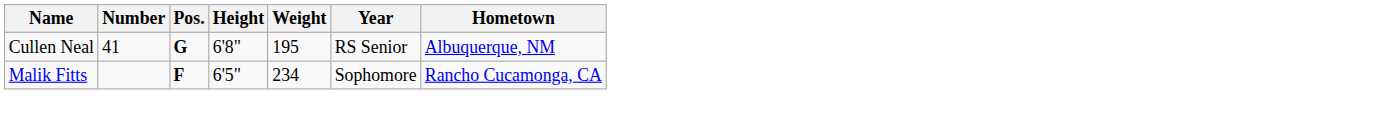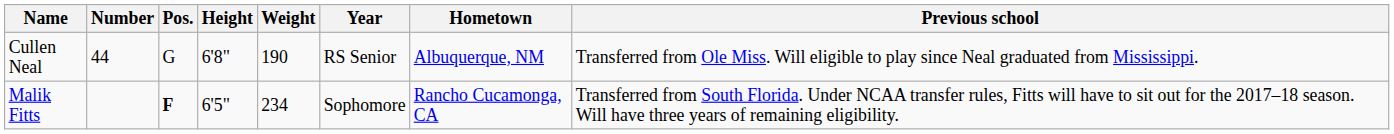+ column: Previous school | Transferred from Ole Miss. Will eligible to play since Neal graduated from Mississippi. | Transferred from South Florida. Under NCAA transfer rules, Fitts will have to sit out for the 2017–18 season. Will have three years of remaining eligibility.
Cullen Neal | Number: 41 -> 44
Cullen Neal | Pos.: bold -> normal
Cullen Neal | Weight: 195 -> 190
